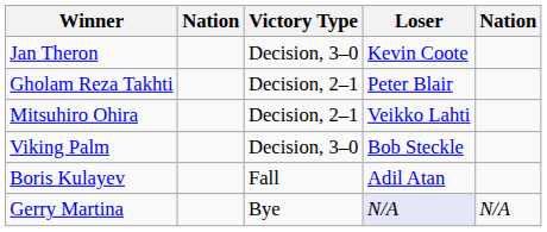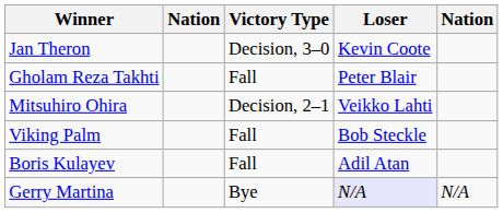Gholam Reza Takhti | Victory Type: Decision, 2–1 -> Fall
Viking Palm | Victory Type: Decision, 3–0 -> Fall
